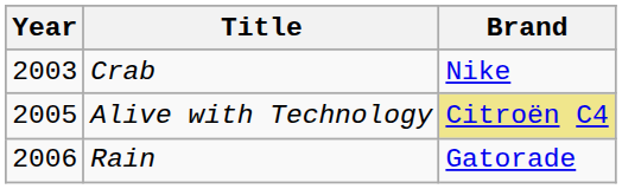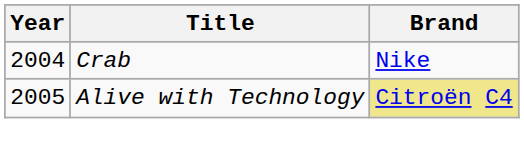Crab | Year: 2003 -> 2004
- row: 2006 | Rain | Gatorade
